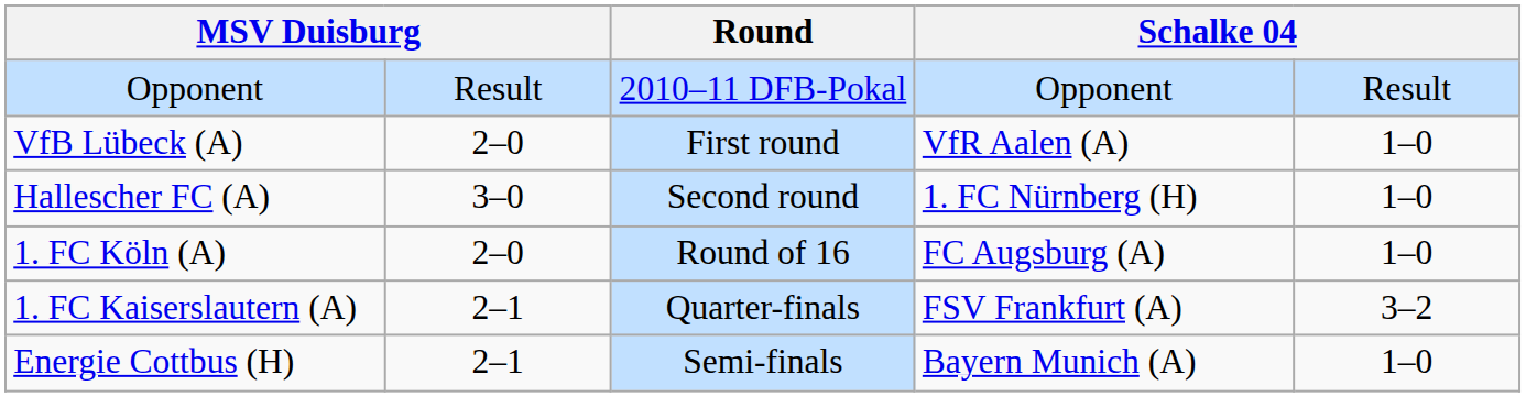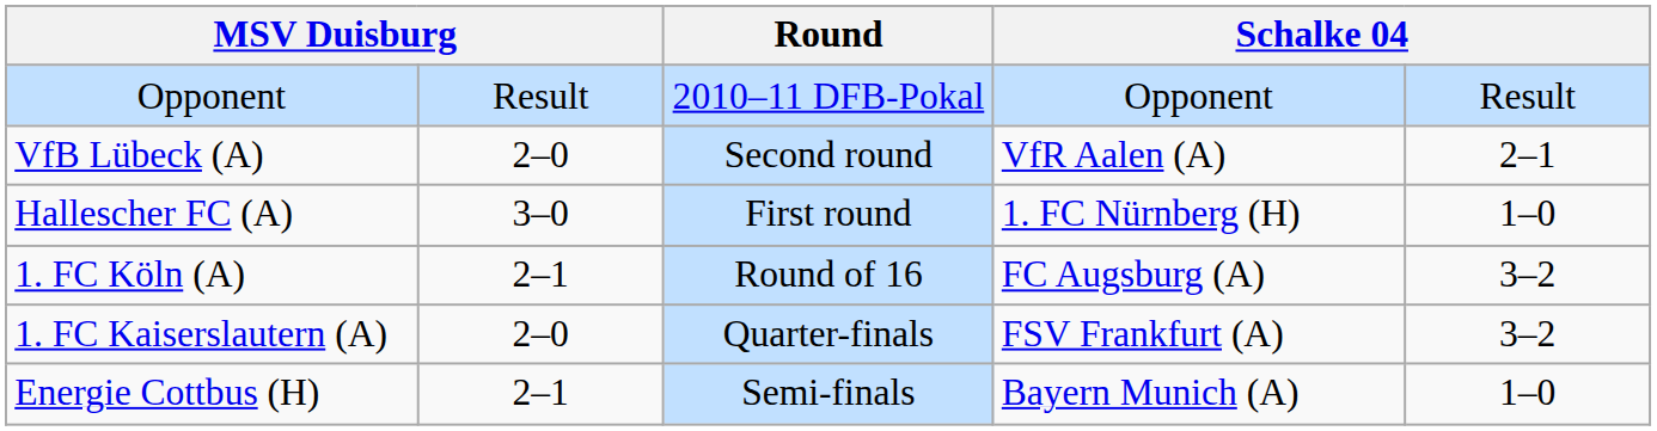VfB Lübeck (A) | Round: First round -> Second round
VfB Lübeck (A) | column 5: 1–0 -> 2–1
Hallescher FC (A) | Round: Second round -> First round
1. FC Köln (A) | column 2: 2–0 -> 2–1
1. FC Köln (A) | column 5: 1–0 -> 3–2
1. FC Kaiserslautern (A) | column 2: 2–1 -> 2–0
